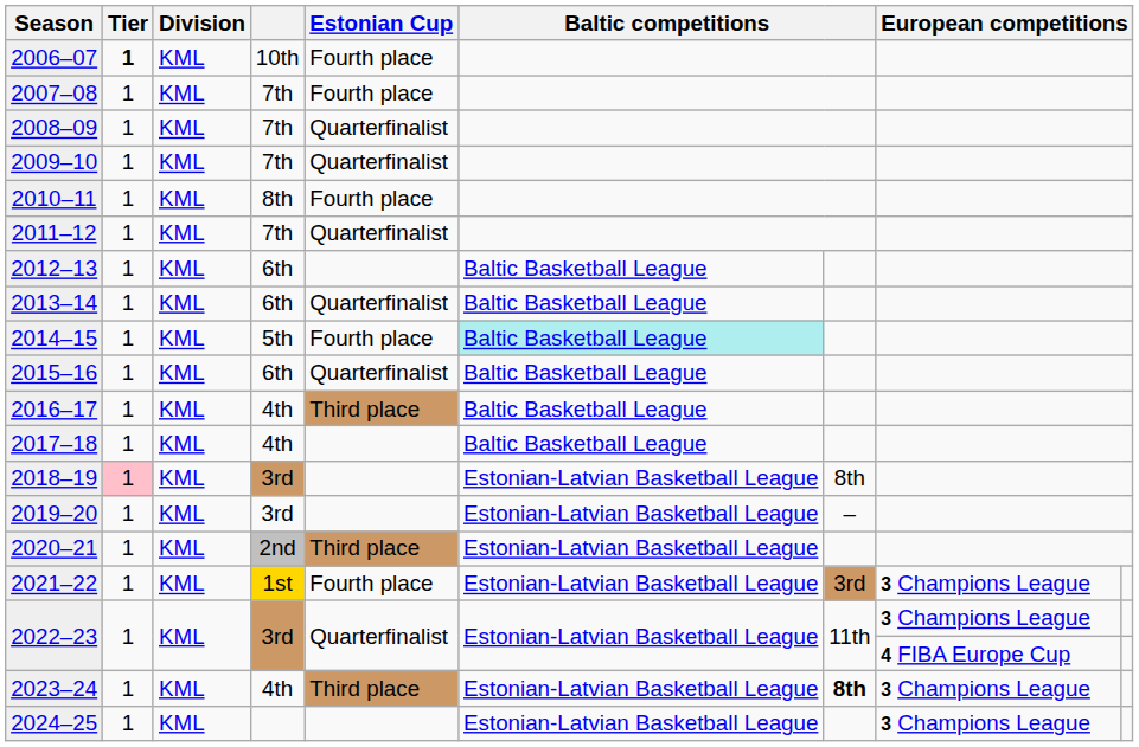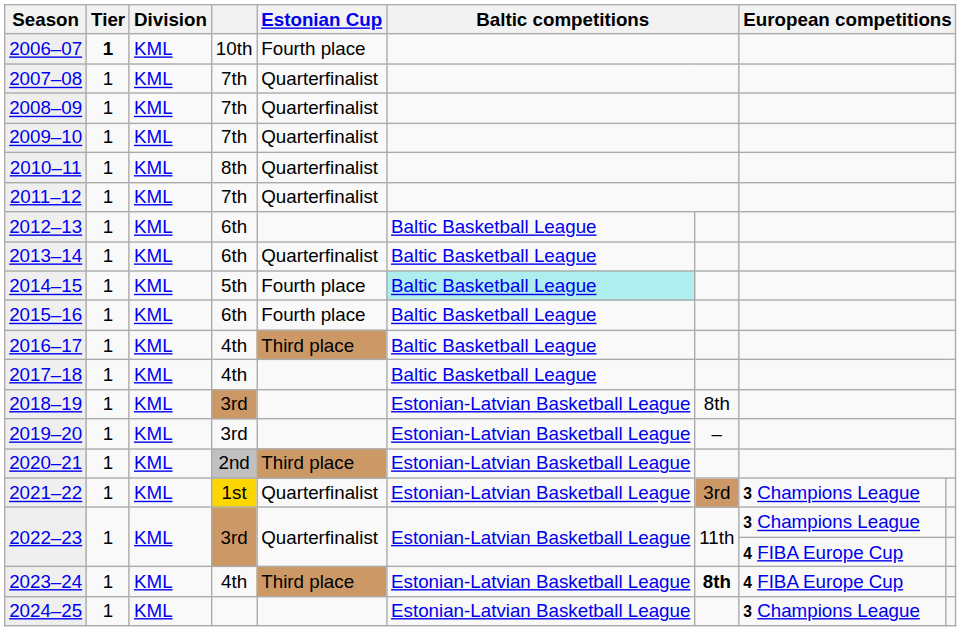2007–08 | Estonian Cup: Fourth place -> Quarterfinalist
2010–11 | Estonian Cup: Fourth place -> Quarterfinalist
2015–16 | Estonian Cup: Quarterfinalist -> Fourth place
2018–19 | Tier: pink background -> no background
2021–22 | Estonian Cup: Fourth place -> Quarterfinalist
2023–24 | column 8: 3 Champions League -> 4 FIBA Europe Cup
